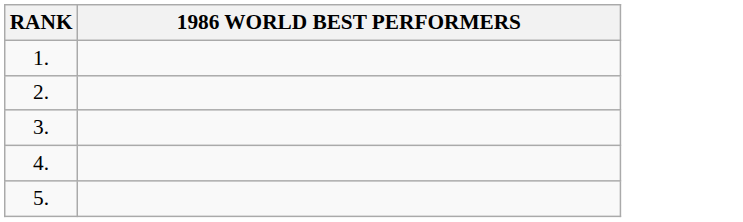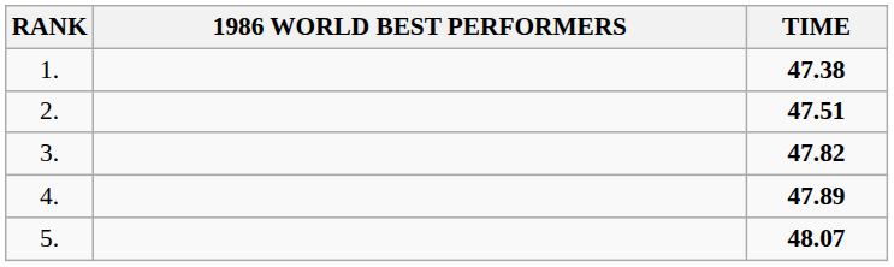+ column: TIME | 47.38 | 47.51 | 47.82 | 47.89 | 48.07
